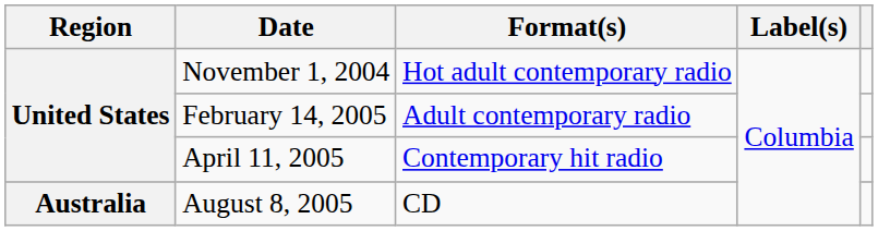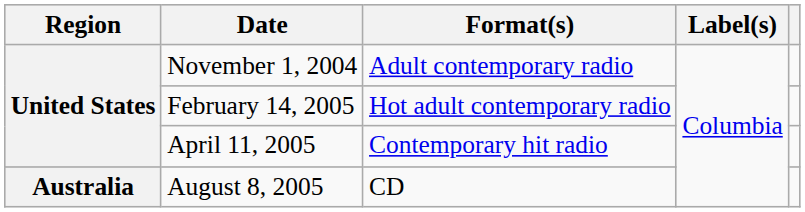November 1, 2004 | Format(s): Hot adult contemporary radio -> Adult contemporary radio
February 14, 2005 | Format(s): Adult contemporary radio -> Hot adult contemporary radio
